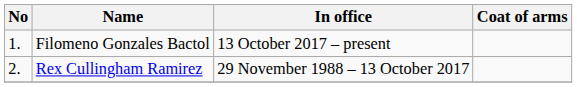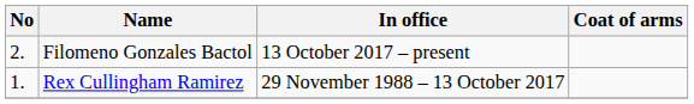Filomeno Gonzales Bactol | No: 1. -> 2.
Rex Cullingham Ramirez | No: 2. -> 1.
